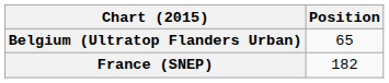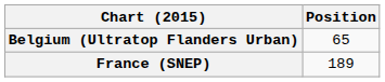France (SNEP) | Position: 182 -> 189
